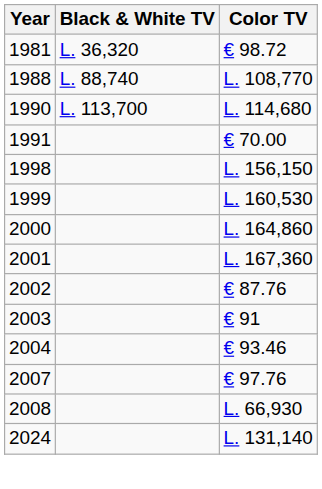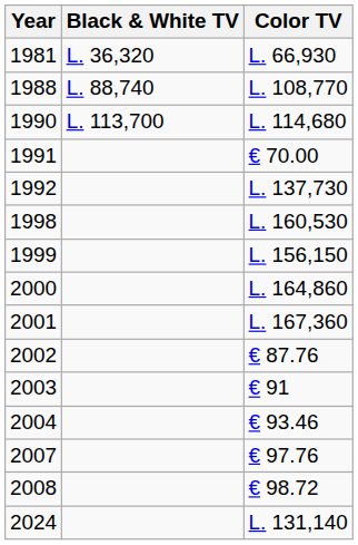1981 | Color TV: € 98.72 -> L. 66,930
+ row: 1992 | L. 137,730
1998 | Color TV: L. 156,150 -> L. 160,530
1999 | Color TV: L. 160,530 -> L. 156,150
2008 | Color TV: L. 66,930 -> € 98.72
